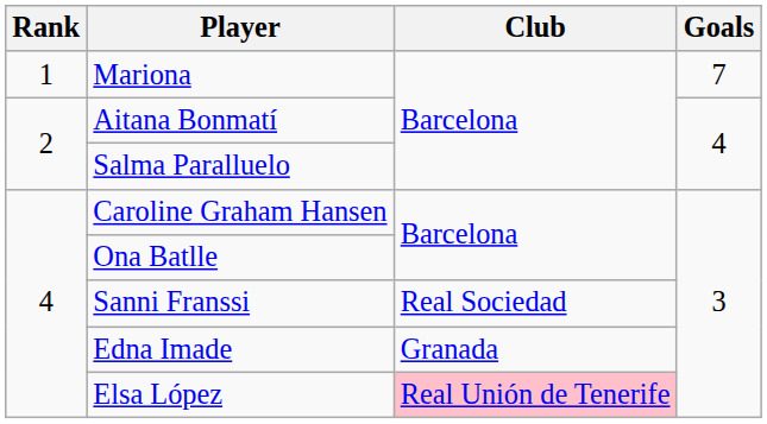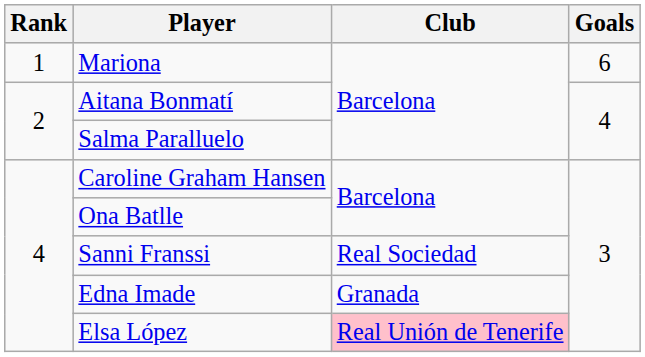Mariona | Goals: 7 -> 6
